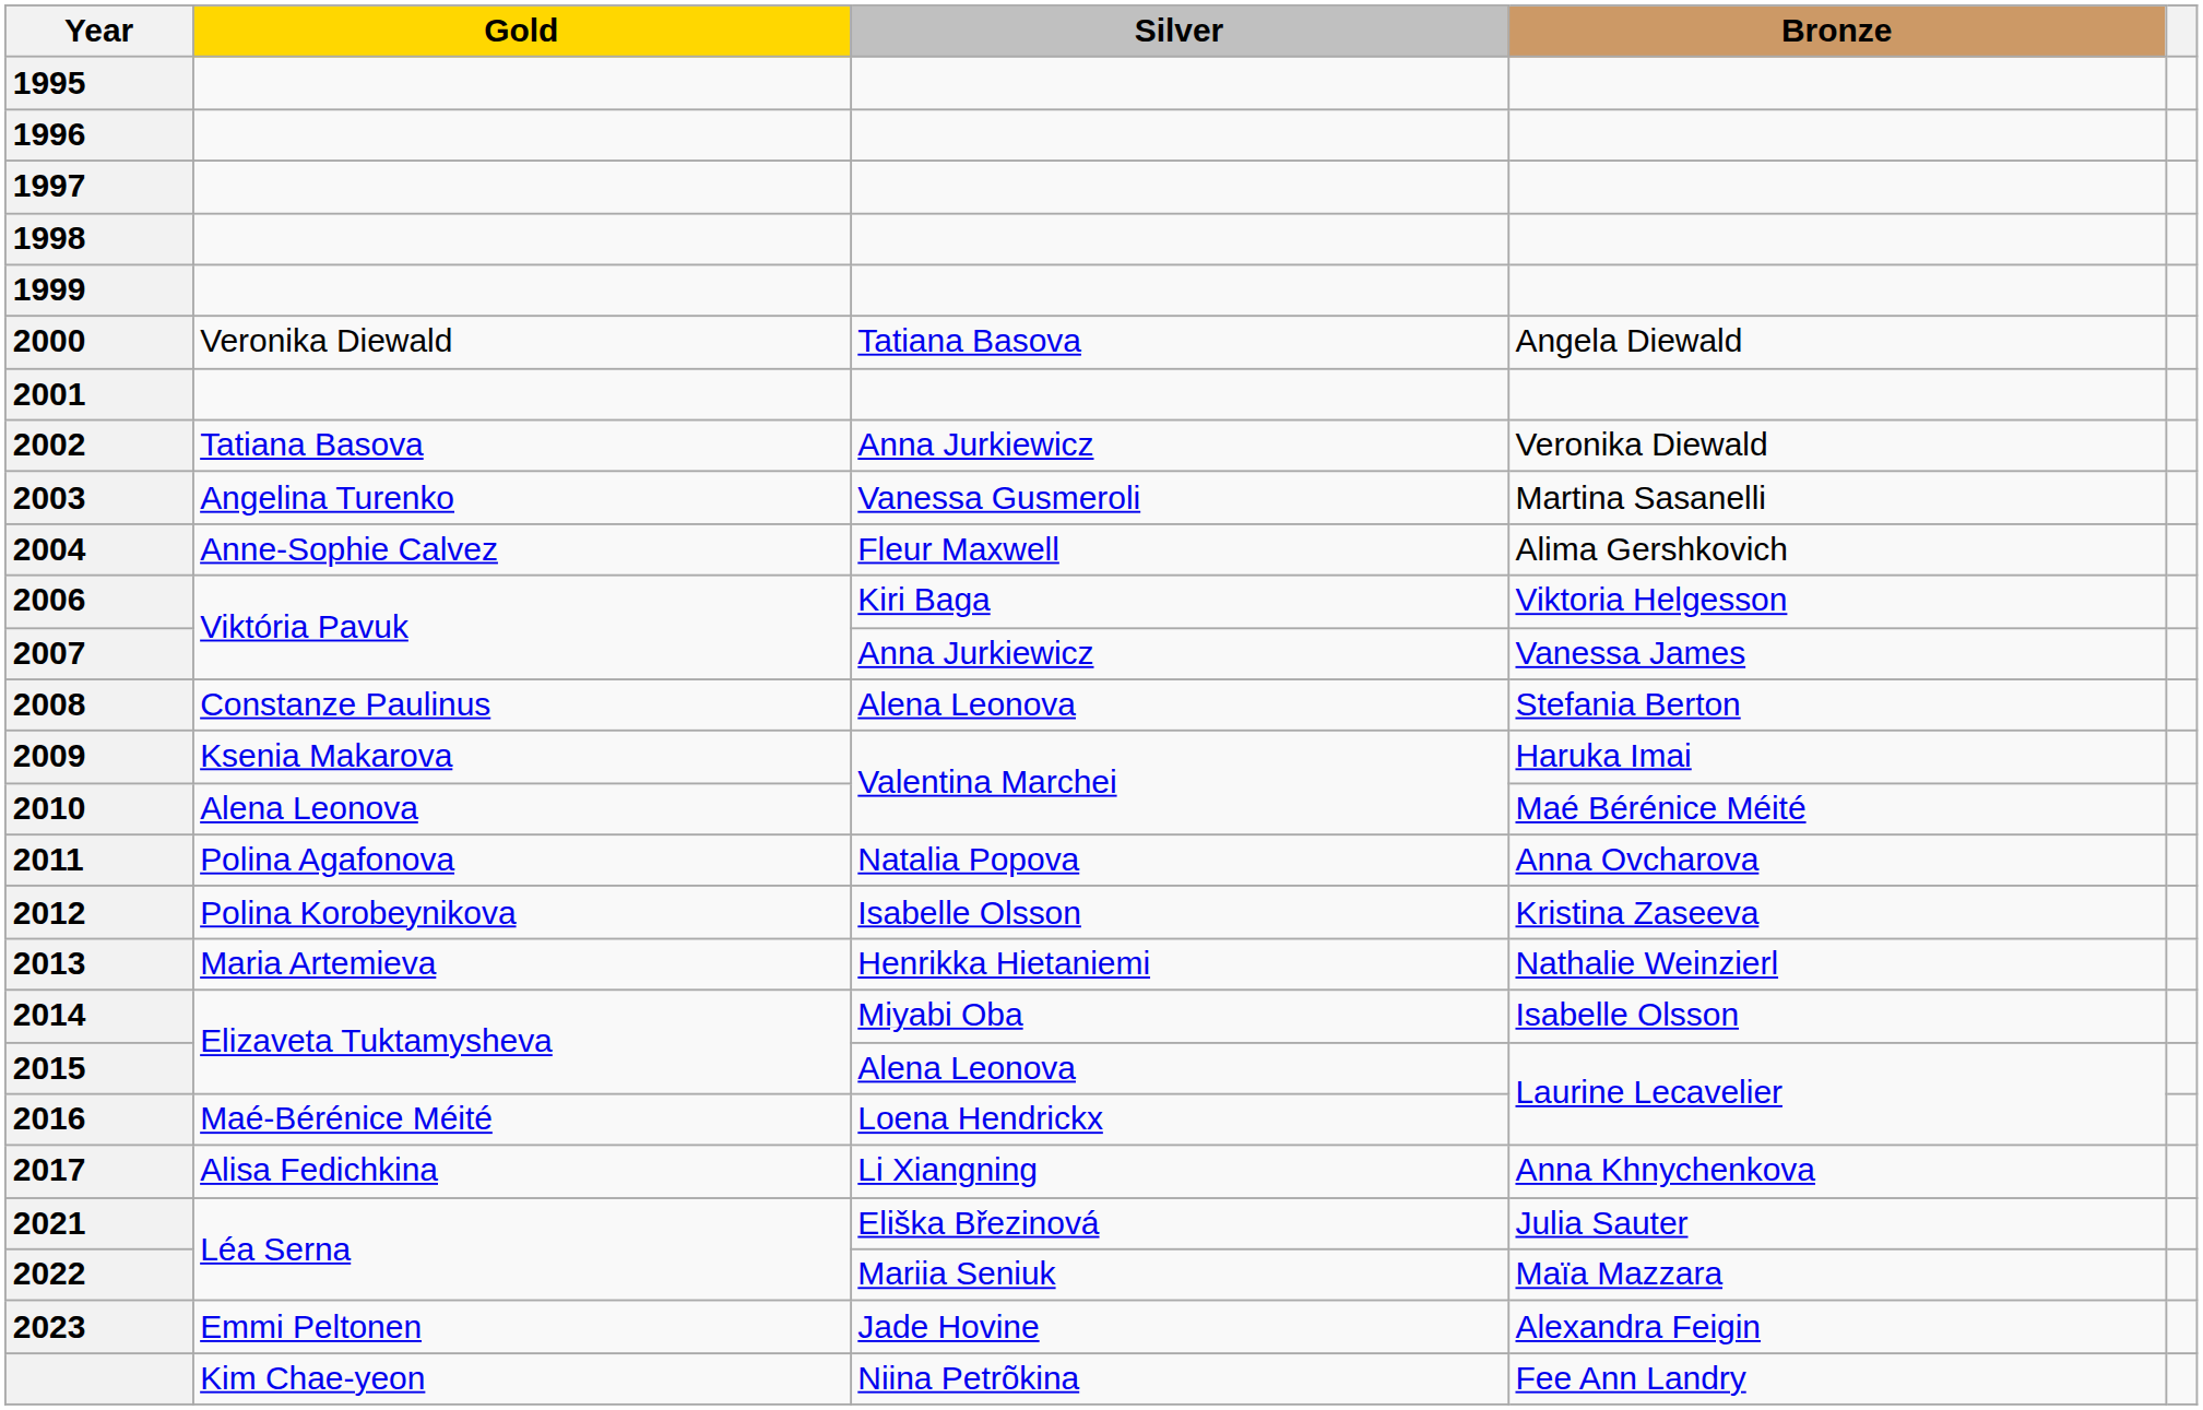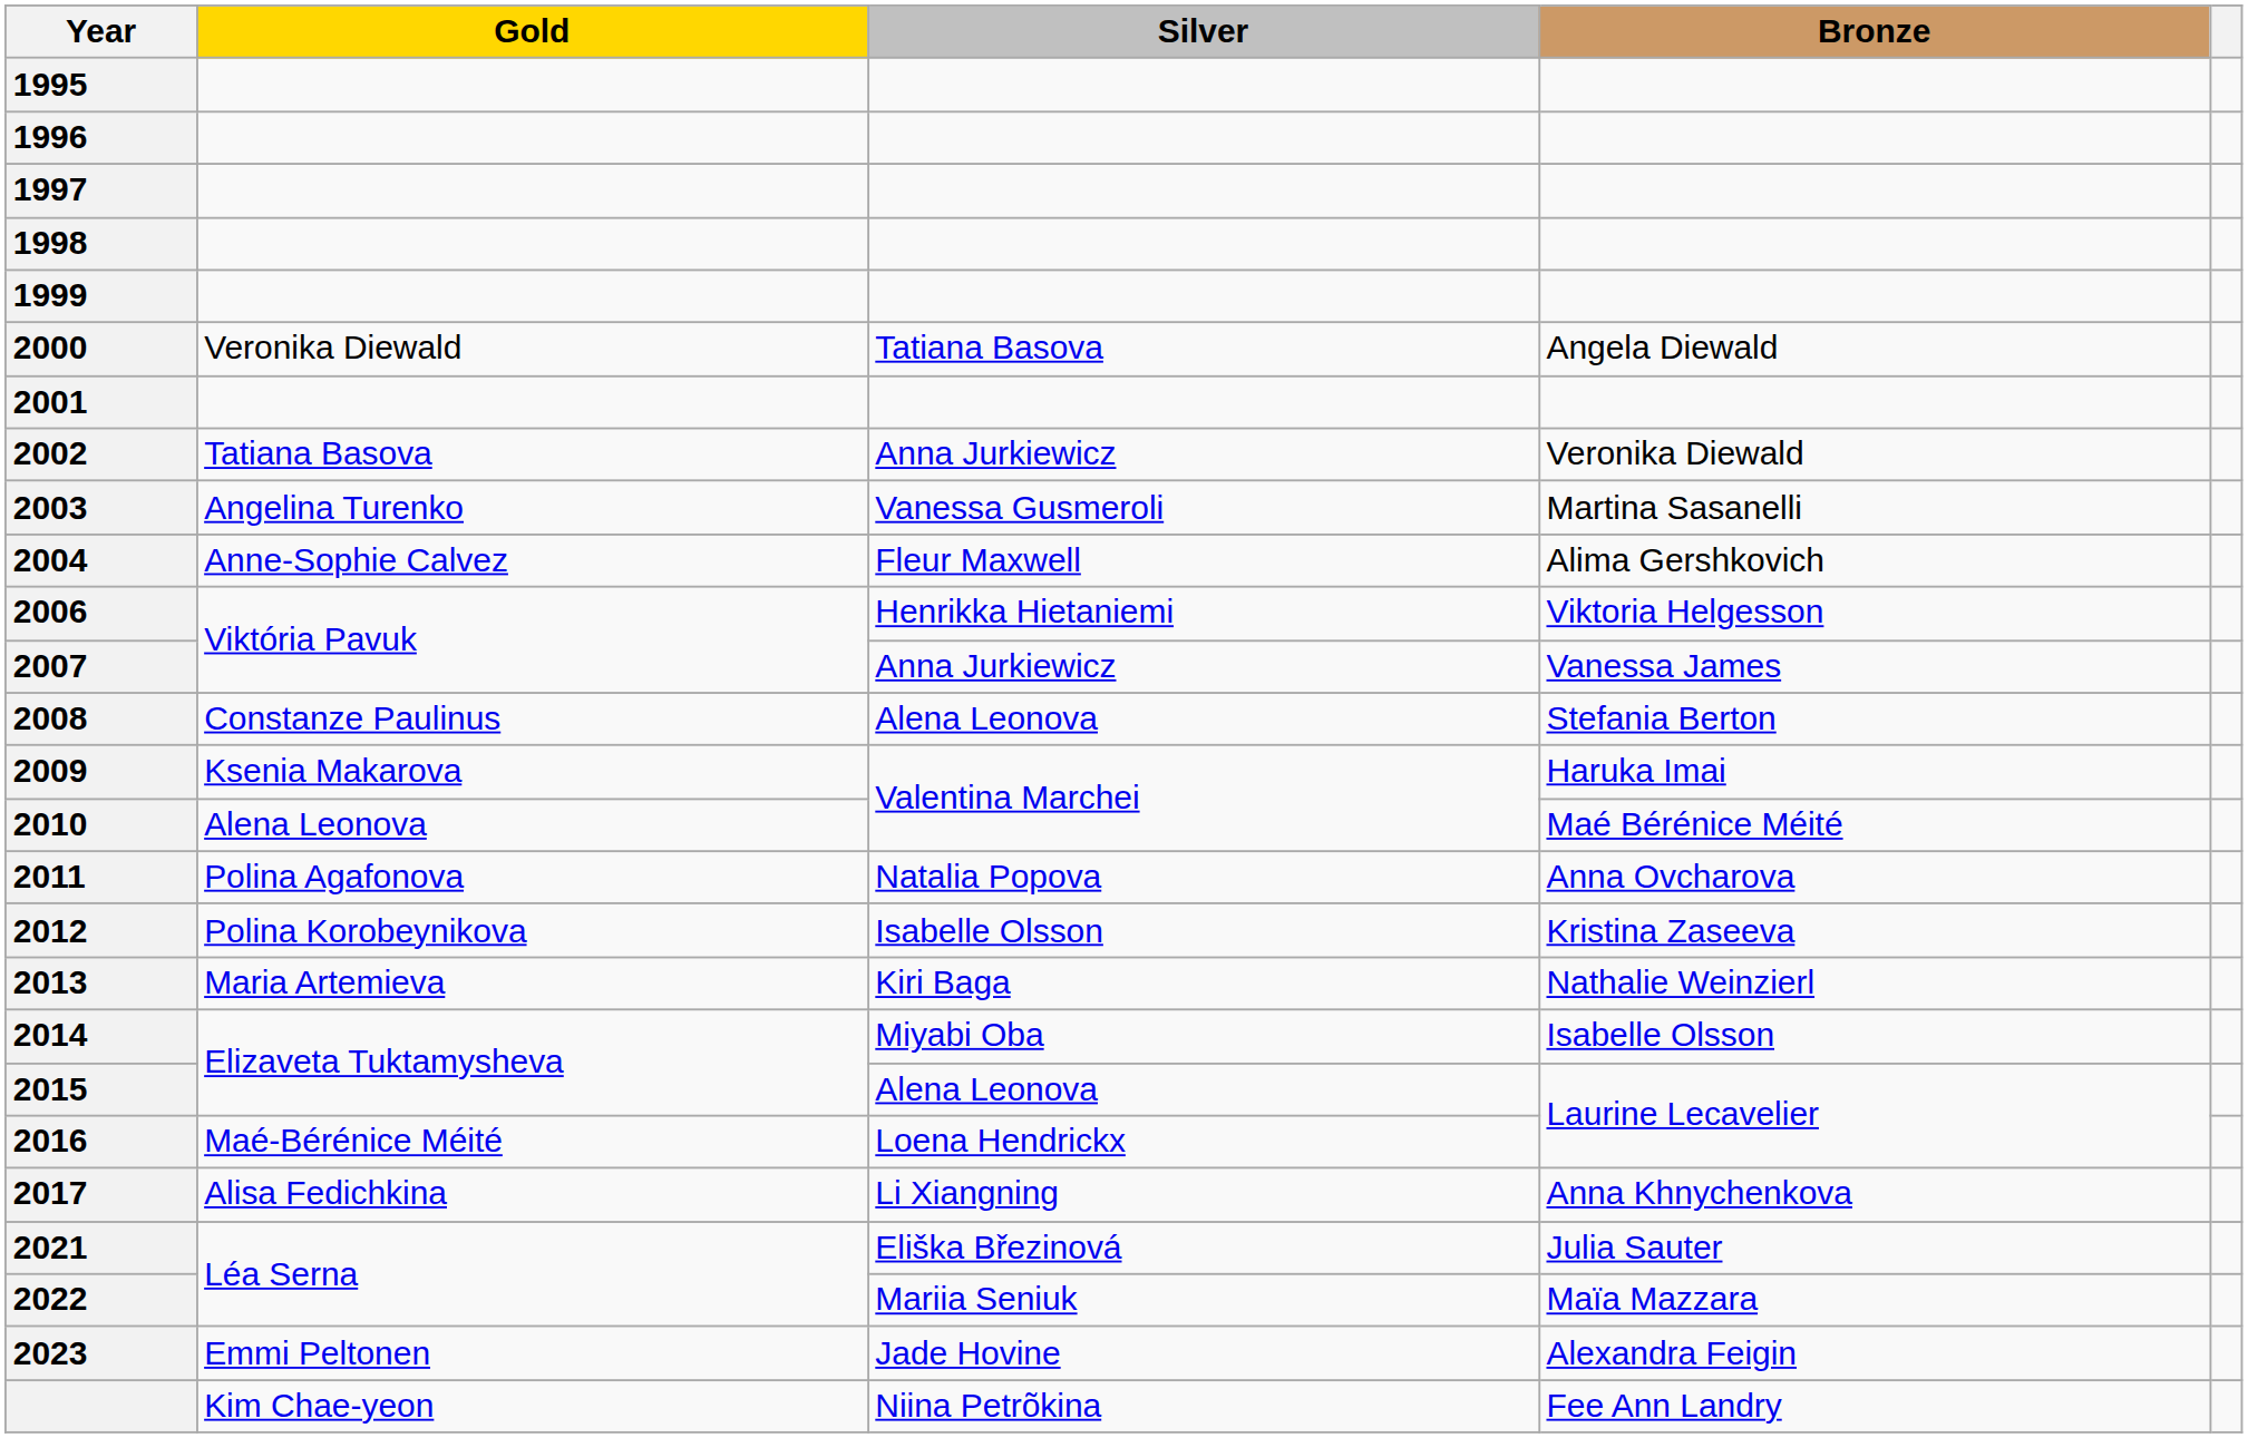2006 | Silver: Kiri Baga -> Henrikka Hietaniemi
2013 | Silver: Henrikka Hietaniemi -> Kiri Baga
